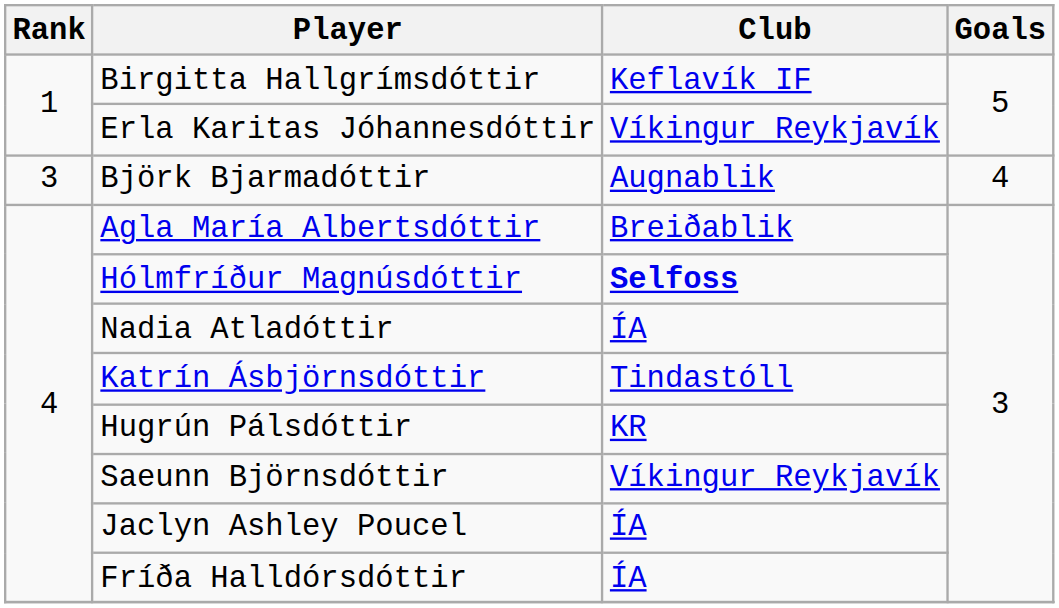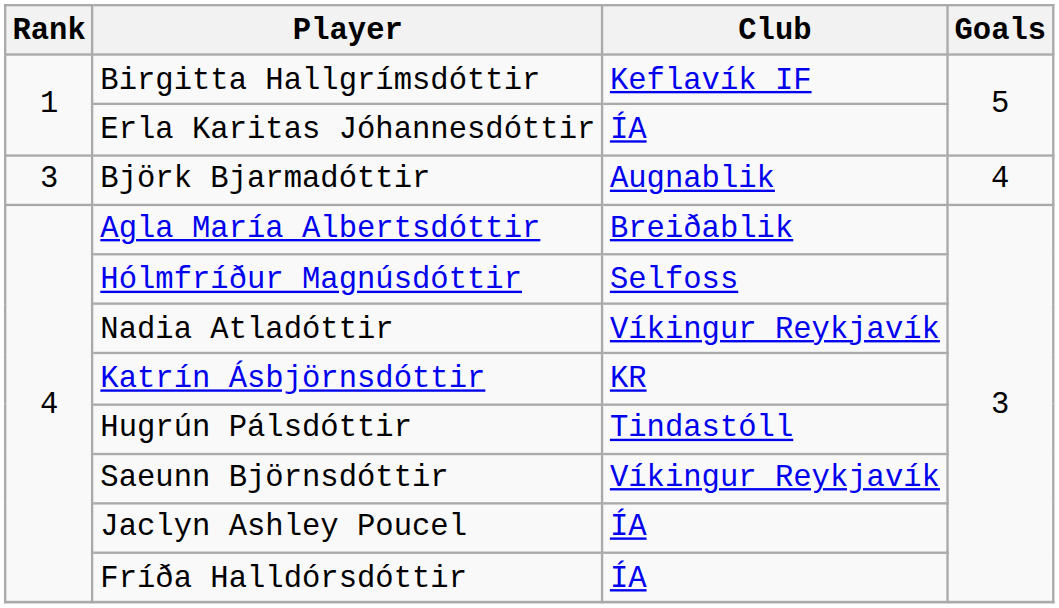Erla Karitas Jóhannesdóttir | Club: Víkingur Reykjavík -> ÍA
Hólmfríður Magnúsdóttir | Club: bold -> normal
Nadia Atladóttir | Club: ÍA -> Víkingur Reykjavík
Katrín Ásbjörnsdóttir | Club: Tindastóll -> KR
Hugrún Pálsdóttir | Club: KR -> Tindastóll
